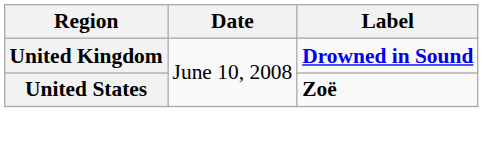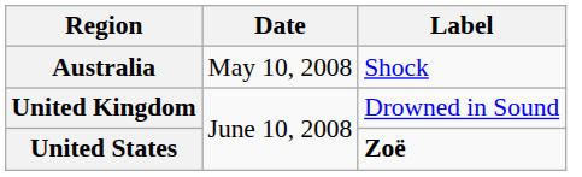+ row: Australia | May 10, 2008 | Shock
United Kingdom | Label: bold -> normal
